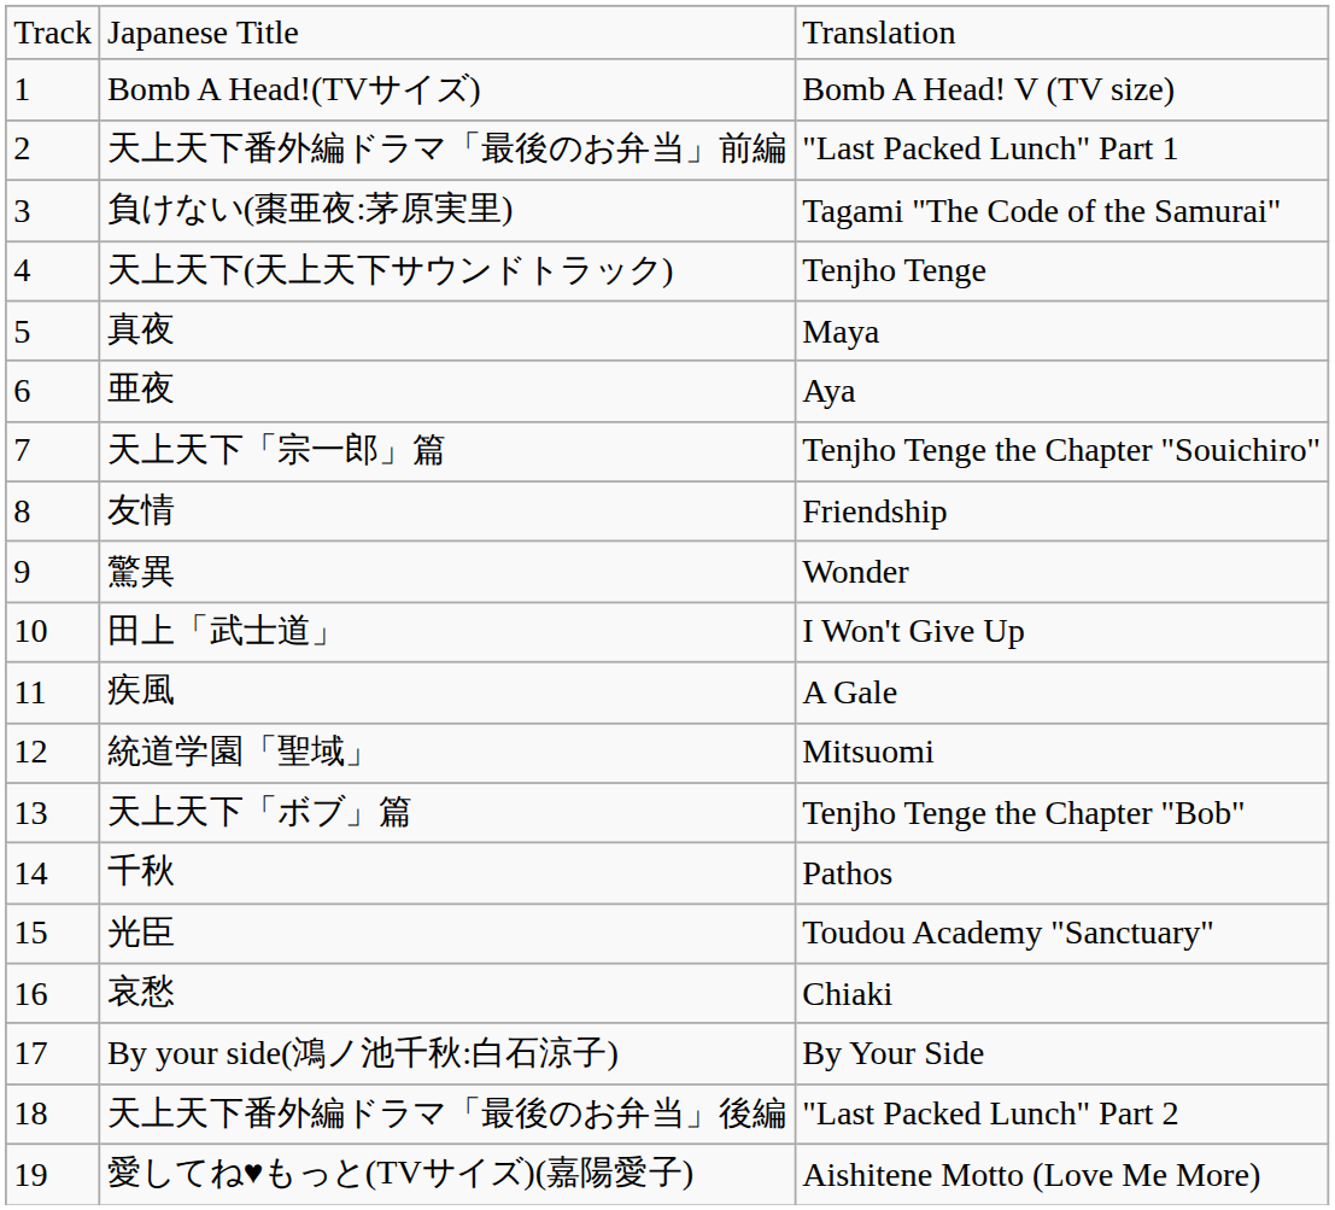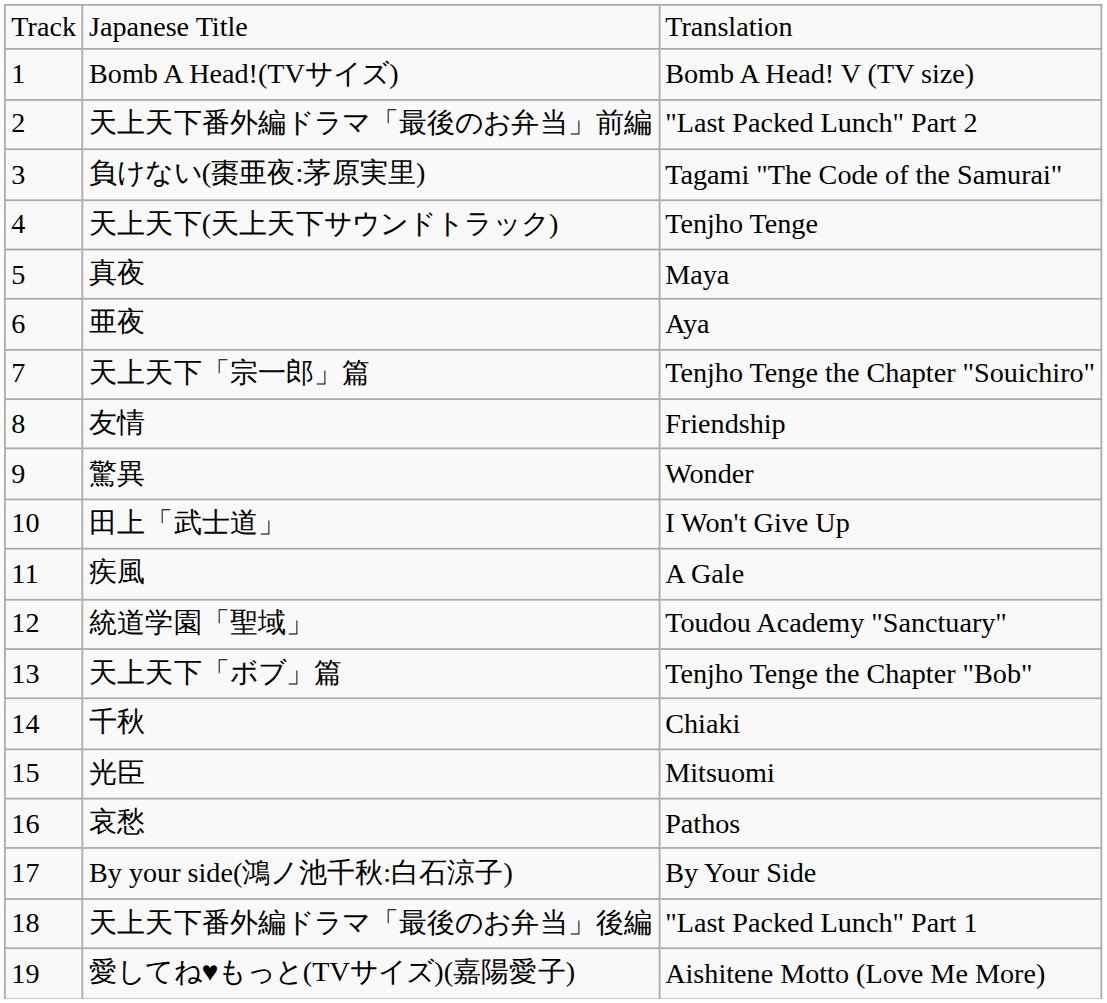天上天下番外編ドラマ「最後のお弁当」前編 | column 3: "Last Packed Lunch" Part 1 -> "Last Packed Lunch" Part 2
統道学園「聖域」 | column 3: Mitsuomi -> Toudou Academy "Sanctuary"
千秋 | column 3: Pathos -> Chiaki
光臣 | column 3: Toudou Academy "Sanctuary" -> Mitsuomi
哀愁 | column 3: Chiaki -> Pathos
天上天下番外編ドラマ「最後のお弁当」後編 | column 3: "Last Packed Lunch" Part 2 -> "Last Packed Lunch" Part 1
